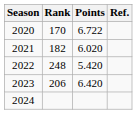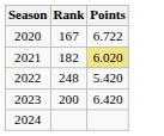- column: Ref.
2020 | Rank: 170 -> 167
2021 | Points: no background -> khaki background
2023 | Rank: 206 -> 200
